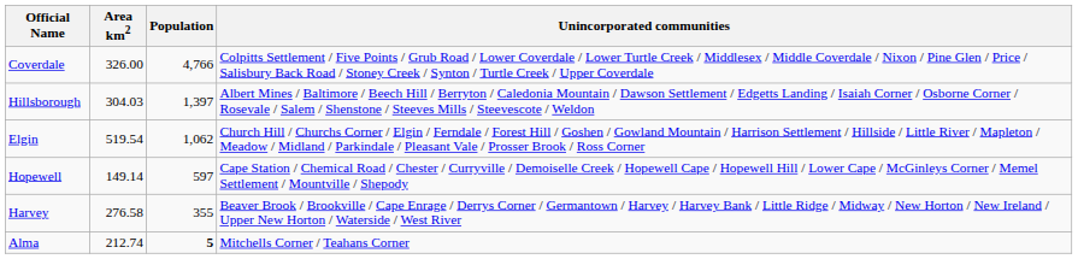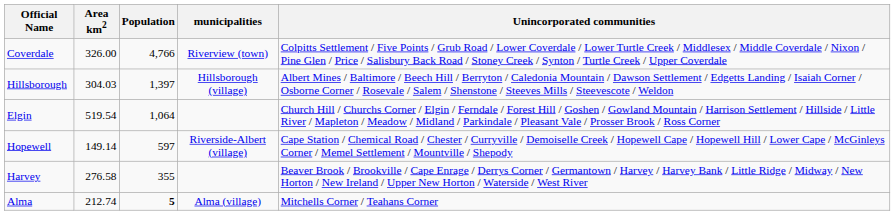+ column: municipalities | Riverview (town) | Hillsborough (village) | Riverside-Albert (village) | Alma (village)
Elgin | Population: 1,062 -> 1,064
